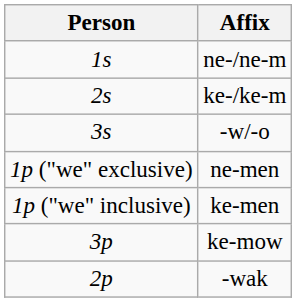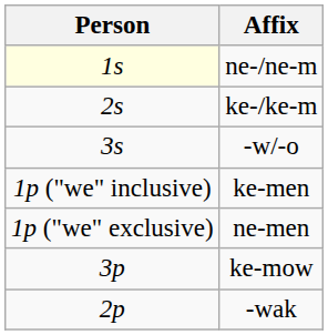ne-/ne-m | Person: no background -> lightyellow background
rows swapped: ne-men <-> ke-men
